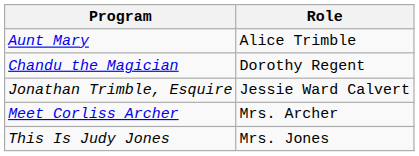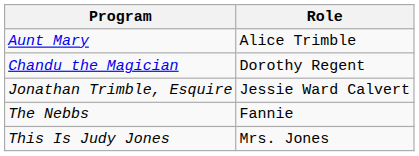- row: Meet Corliss Archer | Mrs. Archer
+ row: The Nebbs | Fannie
